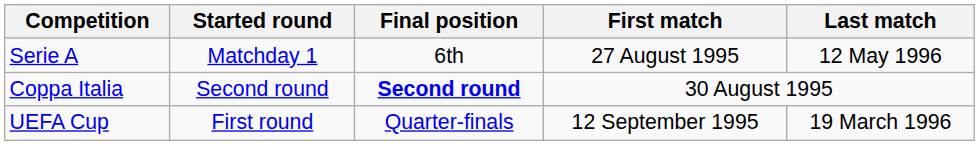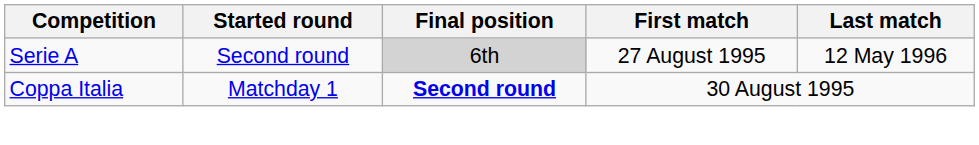Serie A | Started round: Matchday 1 -> Second round
Serie A | Final position: no background -> lightgrey background
Coppa Italia | Started round: Second round -> Matchday 1
- row: UEFA Cup | First round | Quarter-finals | 12 September 1995 | 19 March 1996
